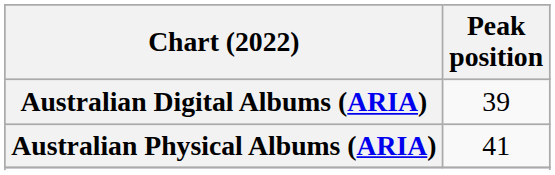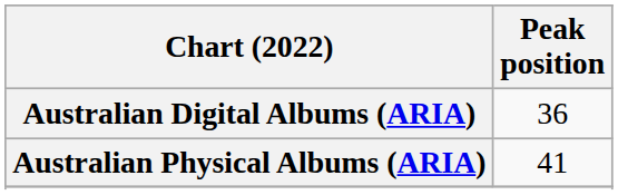Australian Digital Albums (ARIA) | Peak position: 39 -> 36
